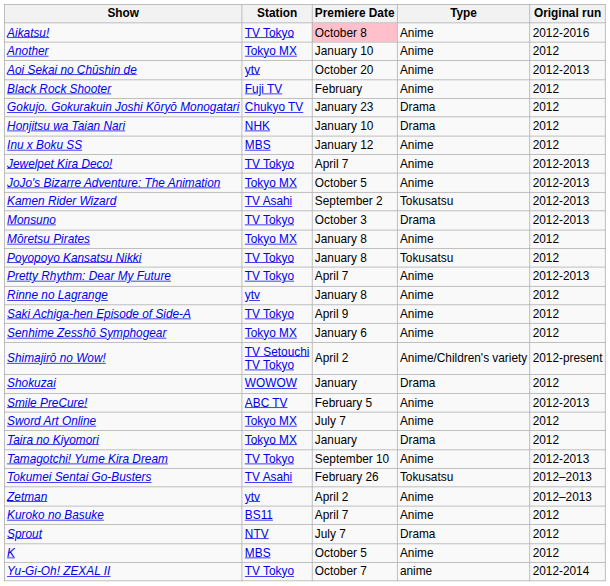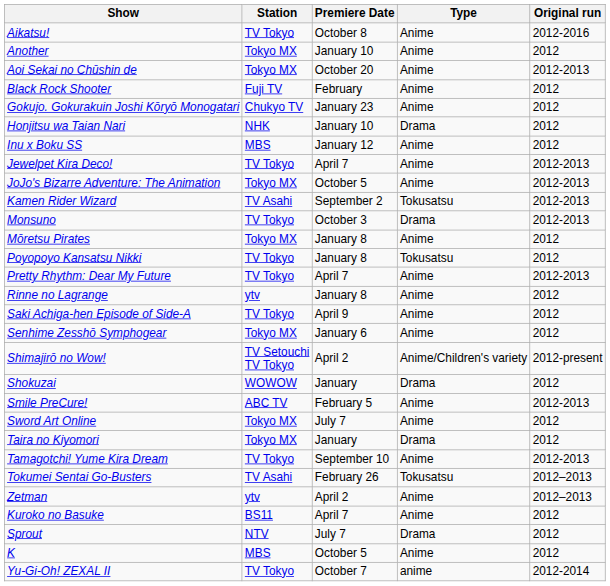Aikatsu! | Premiere Date: pink background -> no background
Aoi Sekai no Chūshin de | Station: ytv -> Tokyo MX
Gokujo. Gokurakuin Joshi Kōryō Monogatari | Type: Drama -> Anime
